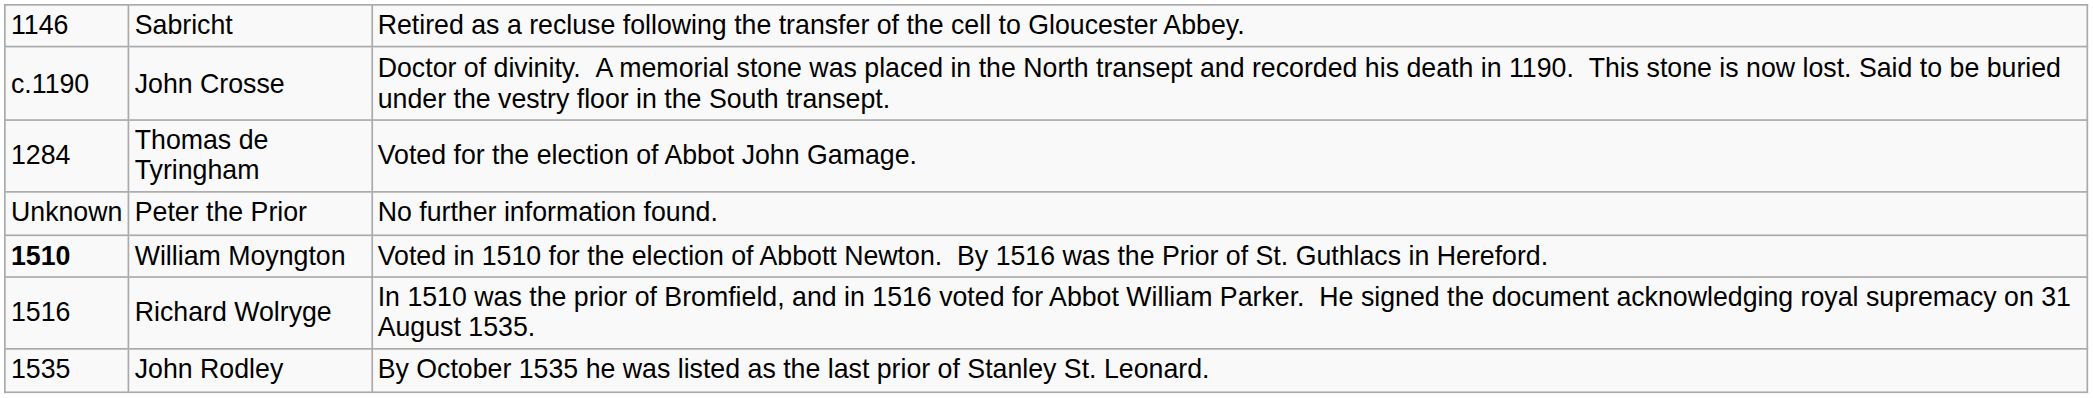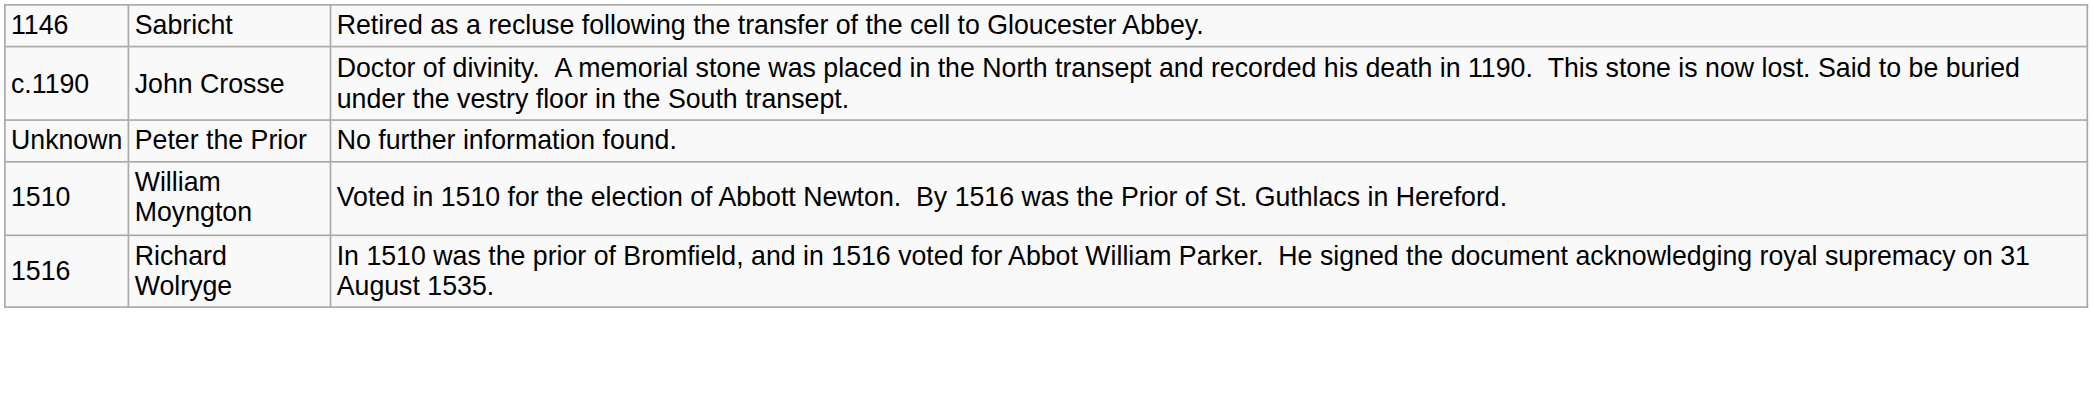- row: 1284 | Thomas de Tyringham | Voted for the election of Abbot John Gamage.
William Moyngton | column 1: bold -> normal
- row: 1535 | John Rodley | By October 1535 he was listed as the last prior of Stanley St. Leonard.
